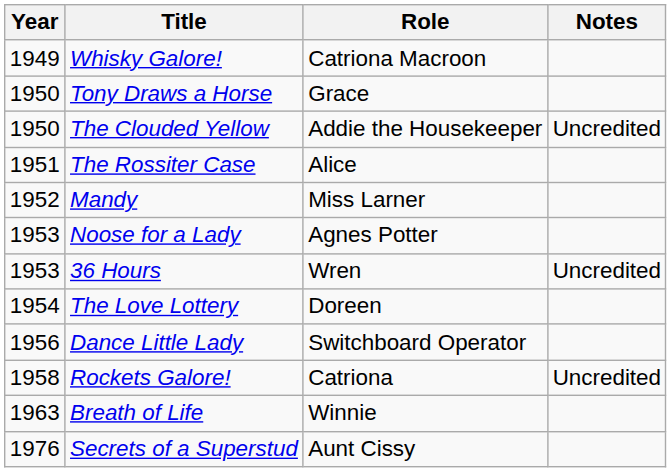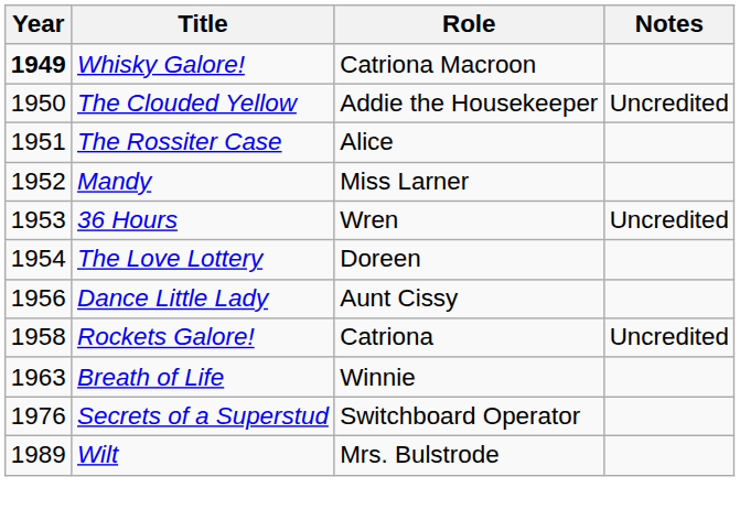Whisky Galore! | Year: normal -> bold
- row: 1950 | Tony Draws a Horse | Grace
- row: 1953 | Noose for a Lady | Agnes Potter
Dance Little Lady | Role: Switchboard Operator -> Aunt Cissy
Secrets of a Superstud | Role: Aunt Cissy -> Switchboard Operator
+ row: 1989 | Wilt | Mrs. Bulstrode
